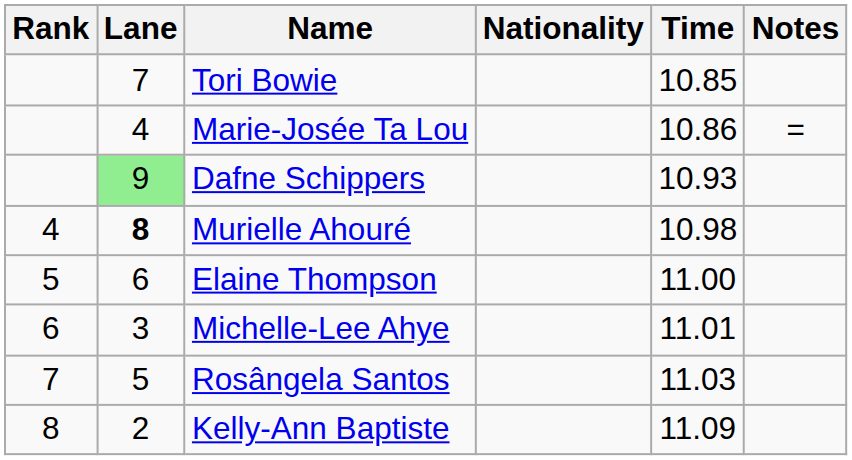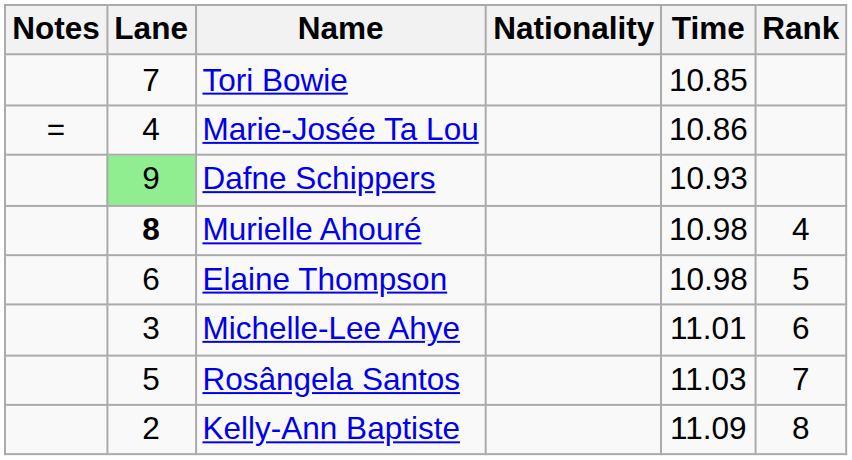columns swapped: Rank <-> Notes
Elaine Thompson | Time: 11.00 -> 10.98
